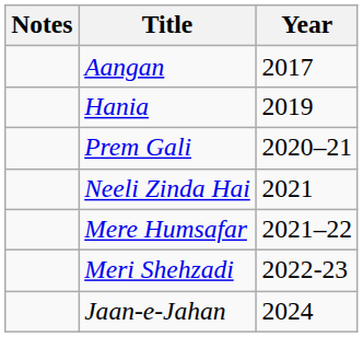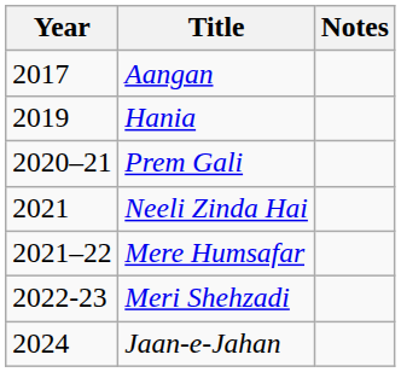columns swapped: Year <-> Notes
